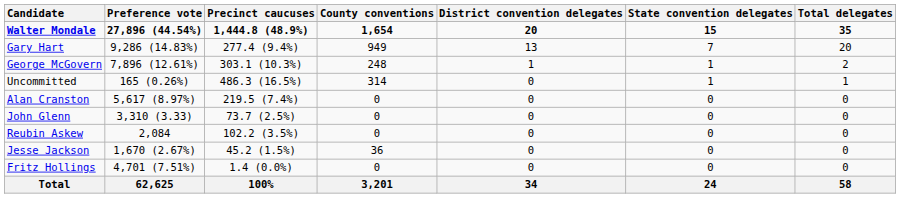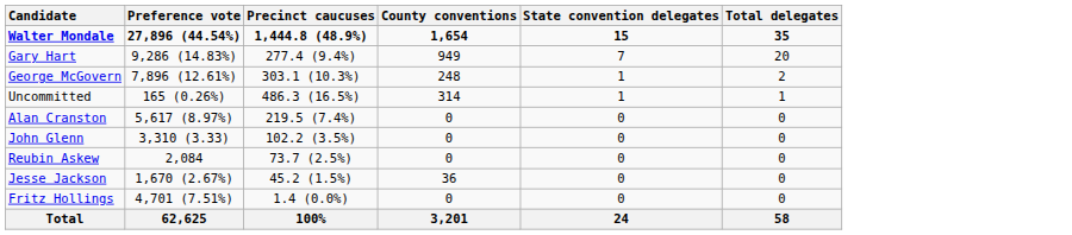- column: District convention delegates | 20 | 13 | 1 | 0 | 0 | 0 | 0 | 0 | 0 | 34
John Glenn | Precinct caucuses: 73.7 (2.5%) -> 102.2 (3.5%)
Reubin Askew | Precinct caucuses: 102.2 (3.5%) -> 73.7 (2.5%)
